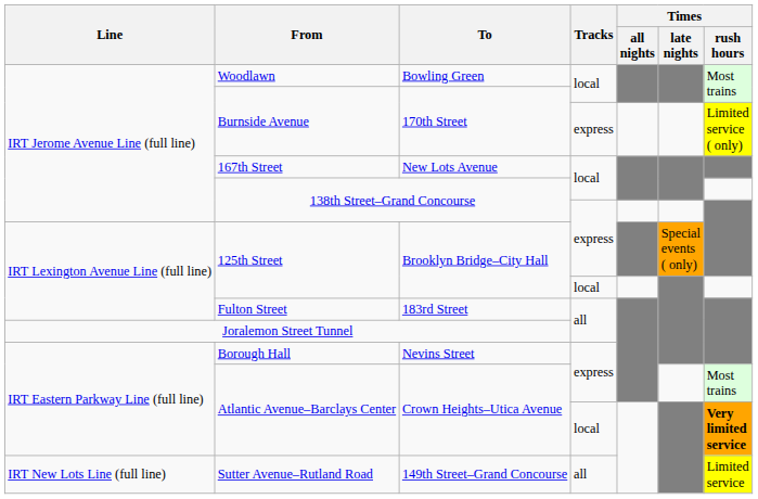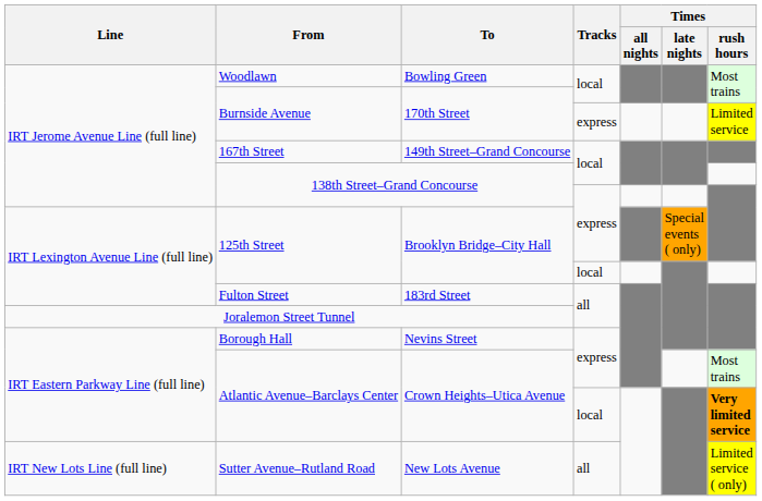Burnside Avenue / express | Times / rush hours: Limited service ( only) -> Limited service
167th Street | To: New Lots Avenue -> 149th Street–Grand Concourse
Sutter Avenue–Rutland Road | To: 149th Street–Grand Concourse -> New Lots Avenue
Sutter Avenue–Rutland Road | Times / rush hours: Limited service -> Limited service ( only)
